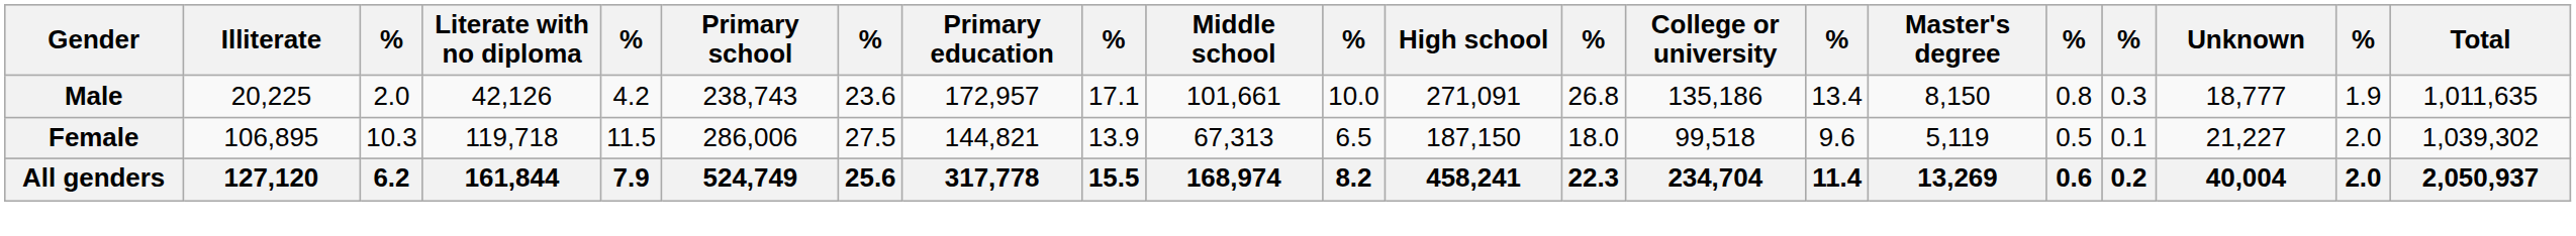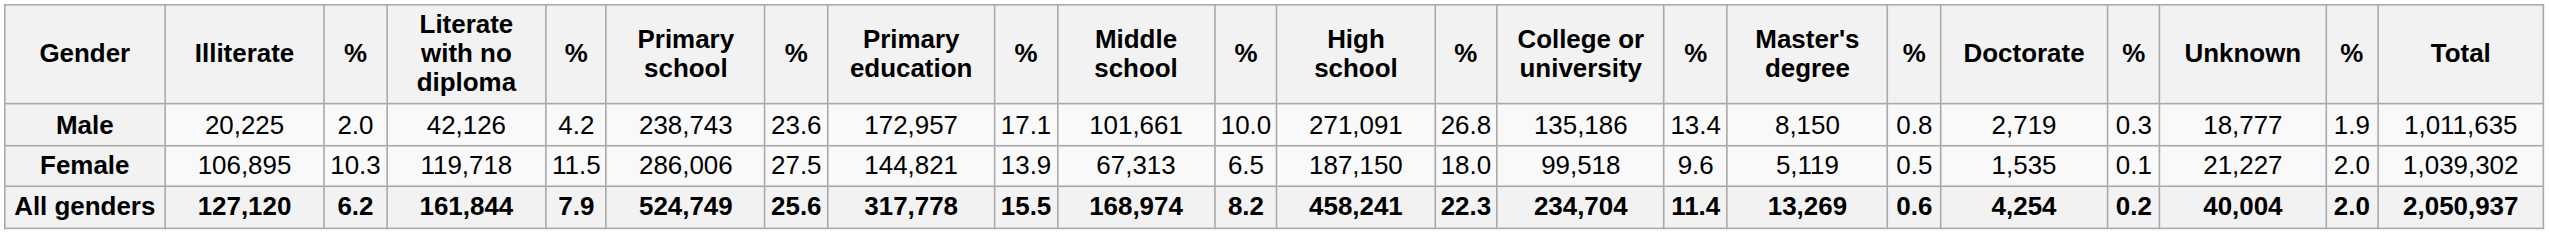+ column: Doctorate | 2,719 | 1,535 | 4,254
